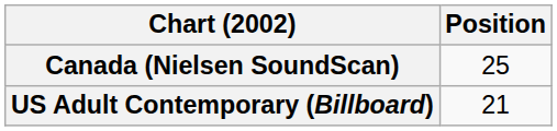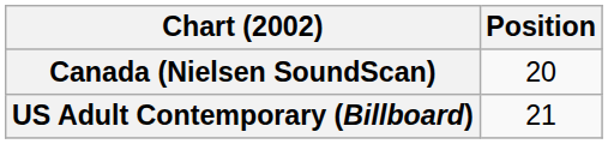Canada (Nielsen SoundScan) | Position: 25 -> 20
